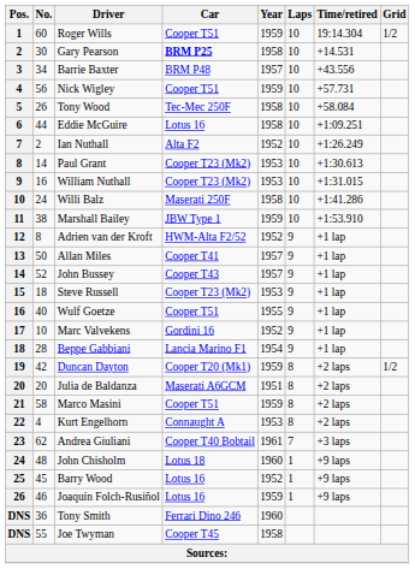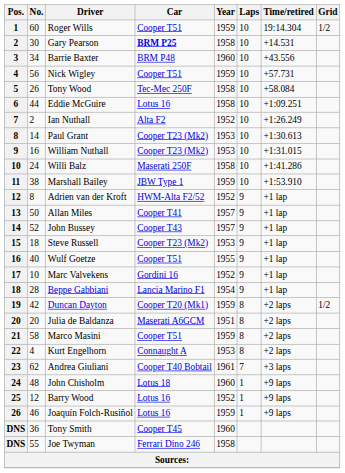Barrie Baxter | Year: 1957 -> 1960
Barry Wood | No.: 45 -> 12
Tony Smith | Car: Ferrari Dino 246 -> Cooper T45
Joe Twyman | Car: Cooper T45 -> Ferrari Dino 246
